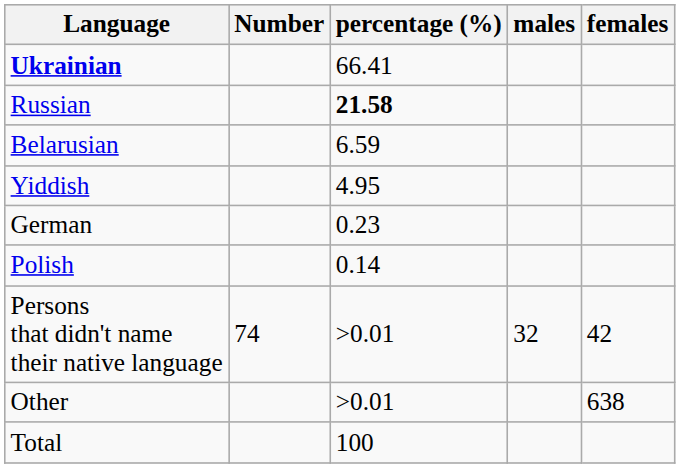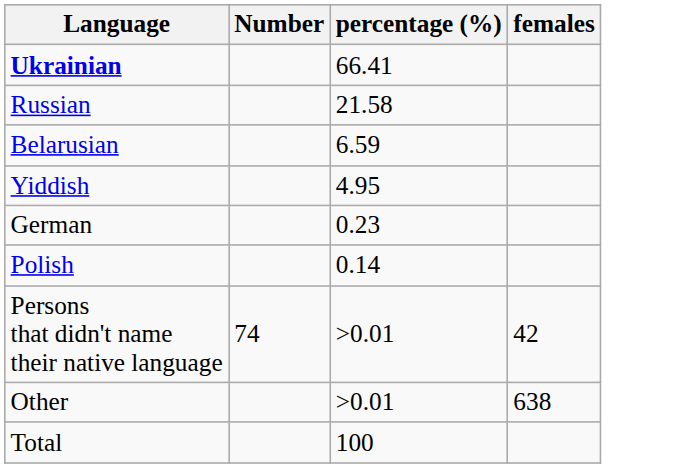- column: males | 32
Russian | percentage (%): bold -> normal
